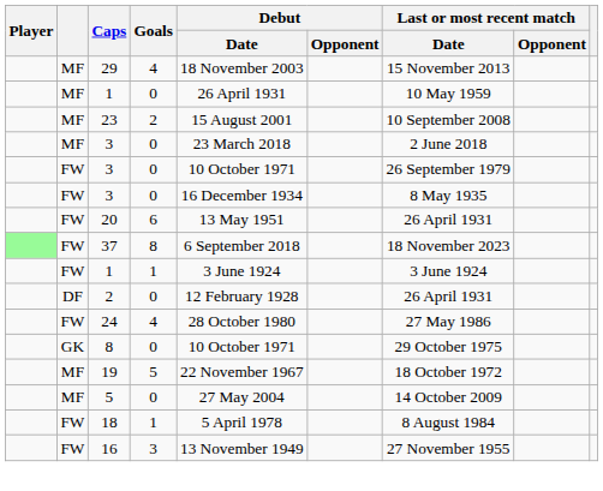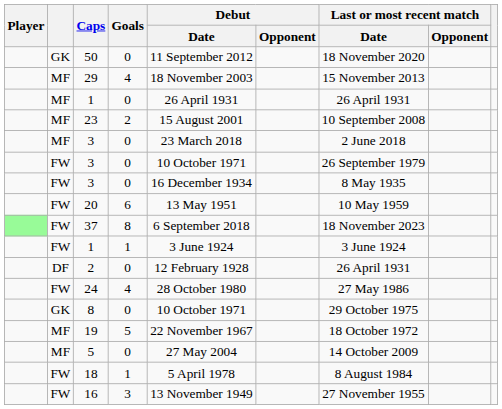+ row: GK | 50 | 0 | 11 September 2012 | 18 November 2020
1 / 0 | Last or most recent match / Date: 10 May 1959 -> 26 April 1931
20 | Last or most recent match / Date: 26 April 1931 -> 10 May 1959
